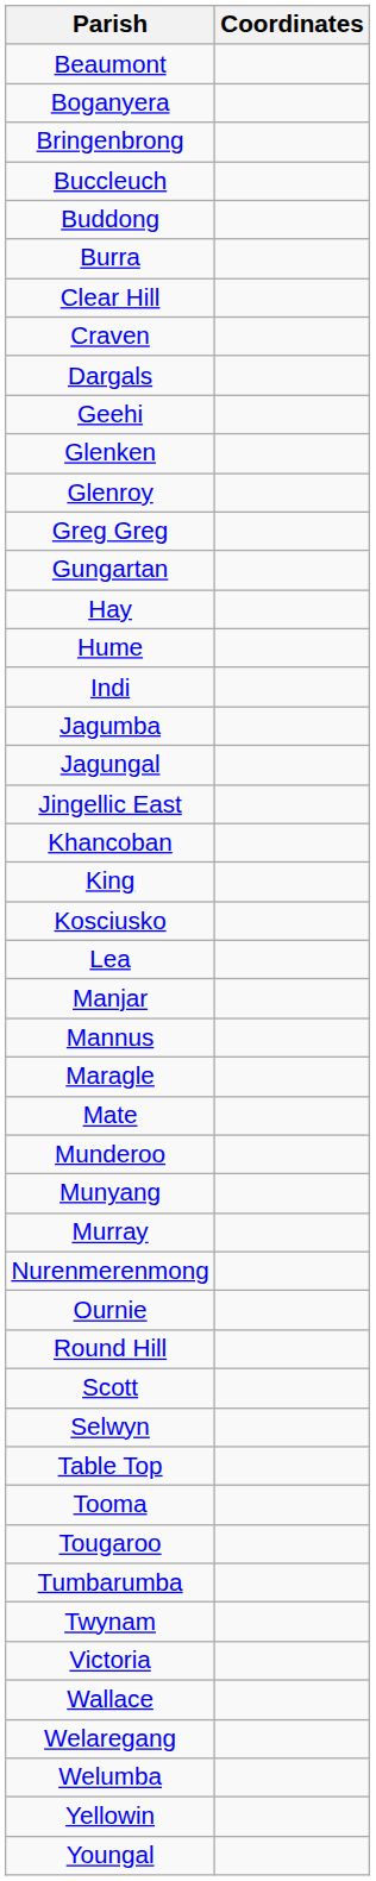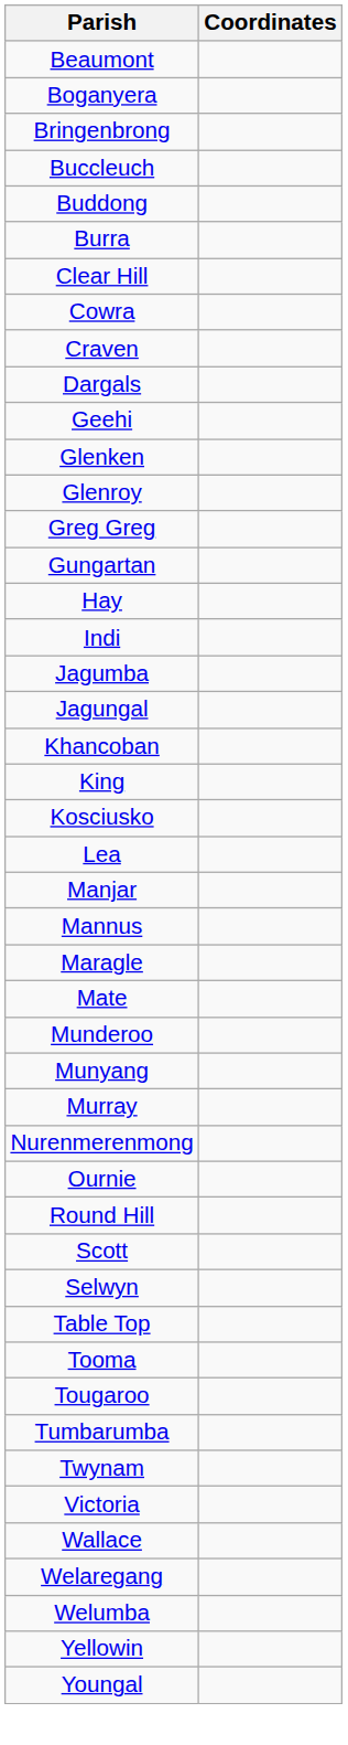+ row: Cowra
- row: Hume
- row: Jingellic East
